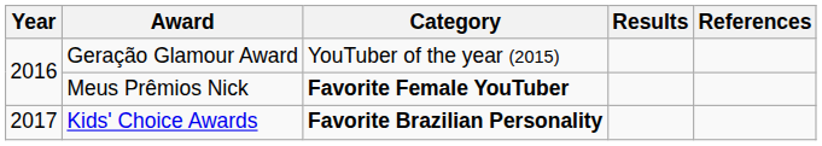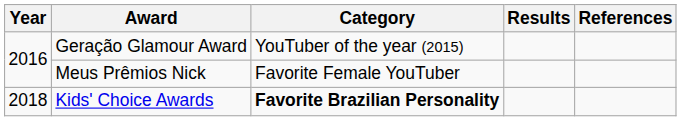Meus Prêmios Nick | Category: bold -> normal
Kids' Choice Awards | Year: 2017 -> 2018
